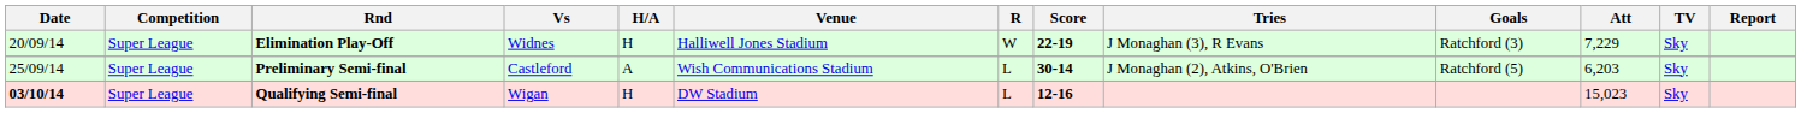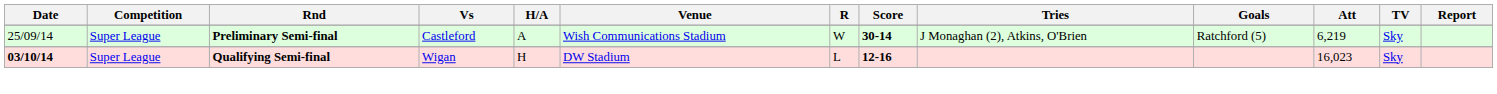- row: 20/09/14 | Super League | Elimination Play-Off | Widnes | H | Halliwell Jones Stadium | W | 22-19 | J Monaghan (3), R Evans | Ratchford (3) | 7,229 | Sky
Preliminary Semi-final | R: L -> W
Preliminary Semi-final | Att: 6,203 -> 6,219
Qualifying Semi-final | Att: 15,023 -> 16,023
